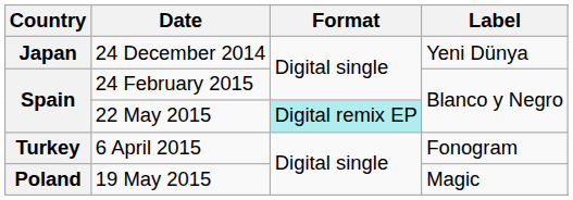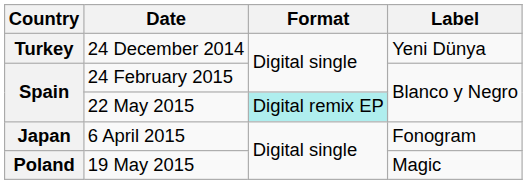24 December 2014 | Country: Japan -> Turkey
6 April 2015 | Country: Turkey -> Japan
